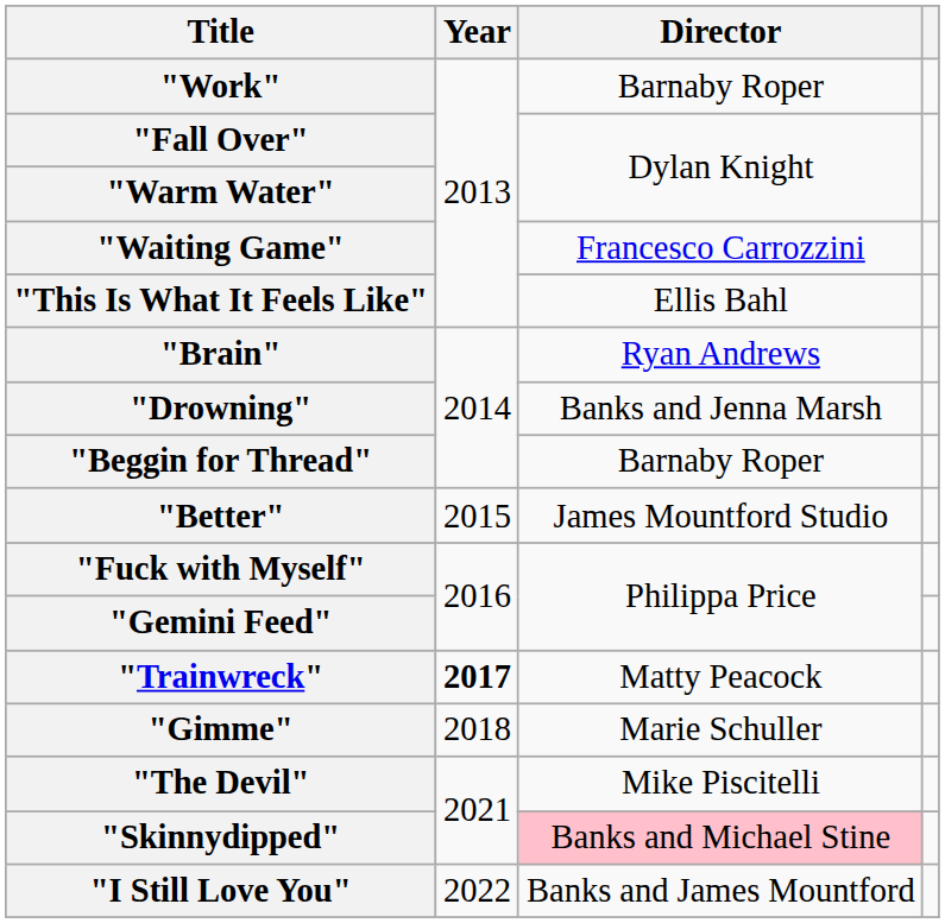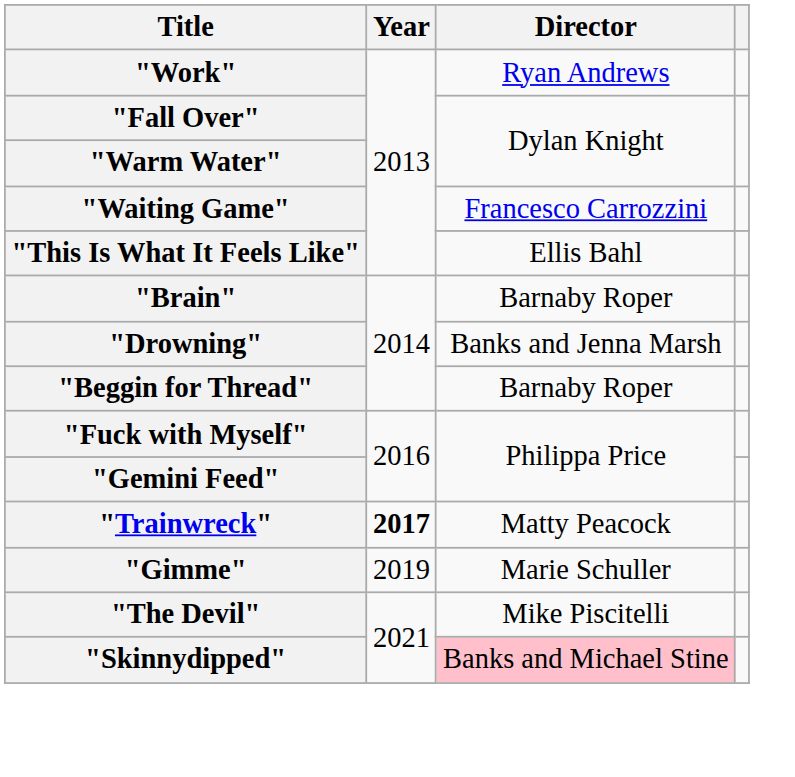"Work" | Director: Barnaby Roper -> Ryan Andrews
"Brain" | Director: Ryan Andrews -> Barnaby Roper
- row: "Better" | 2015 | James Mountford Studio
"Gimme" | Year: 2018 -> 2019
- row: "I Still Love You" | 2022 | Banks and James Mountford
